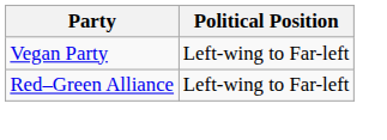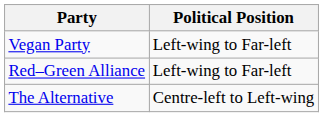+ row: The Alternative | Centre-left to Left-wing
